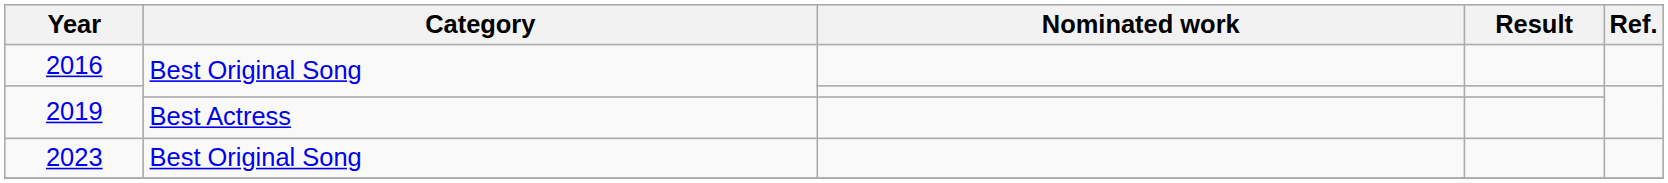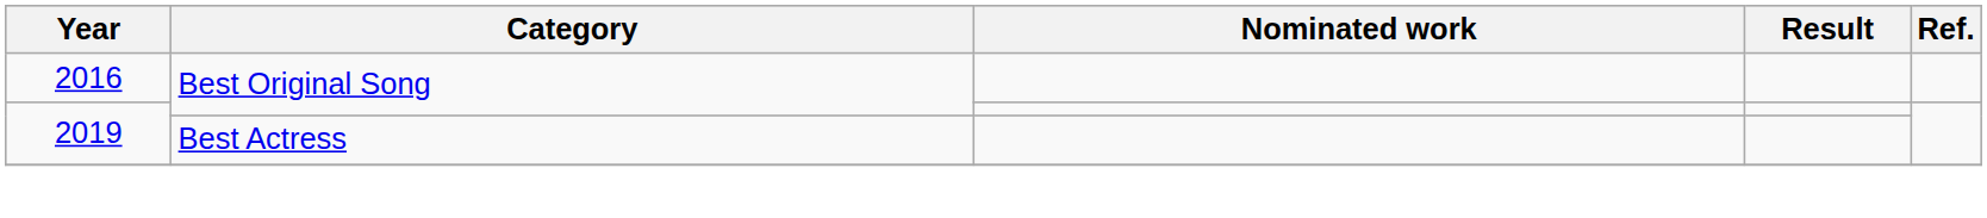- row: 2023 | Best Original Song
